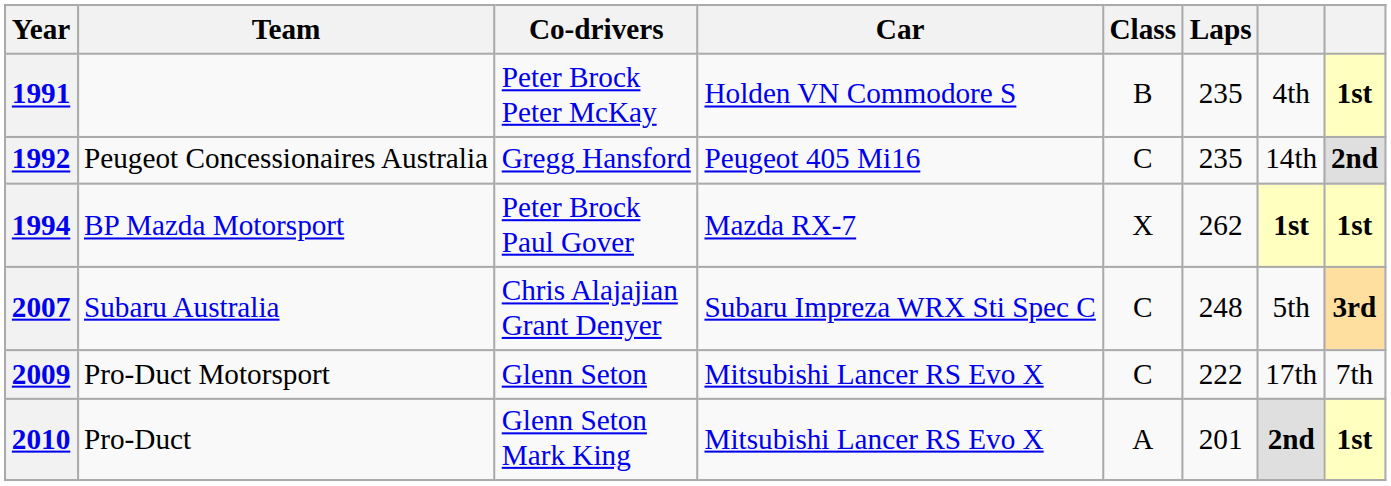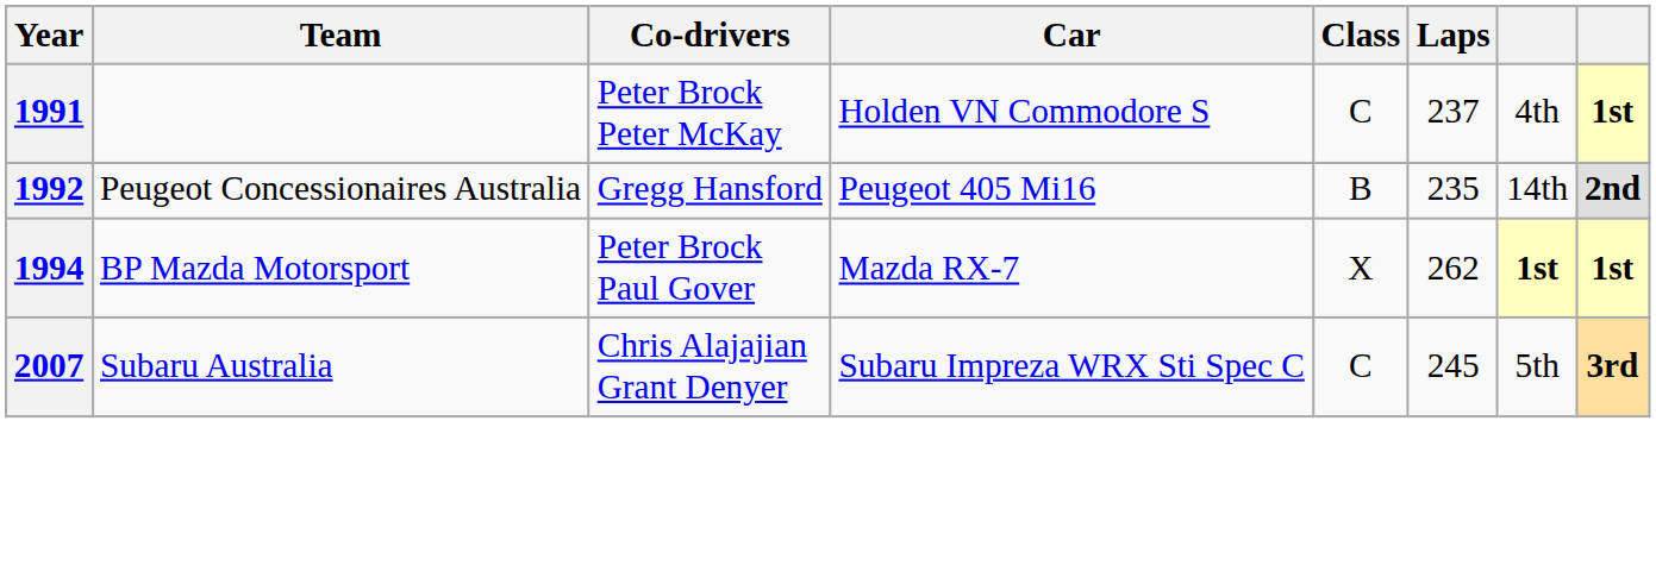1991 | Class: B -> C
1991 | Laps: 235 -> 237
1992 | Class: C -> B
2007 | Laps: 248 -> 245
- row: 2009 | Pro-Duct Motorsport | Glenn Seton | Mitsubishi Lancer RS Evo X | C | 222 | 17th | 7th
- row: 2010 | Pro-Duct | Glenn Seton Mark King | Mitsubishi Lancer RS Evo X | A | 201 | 2nd | 1st
